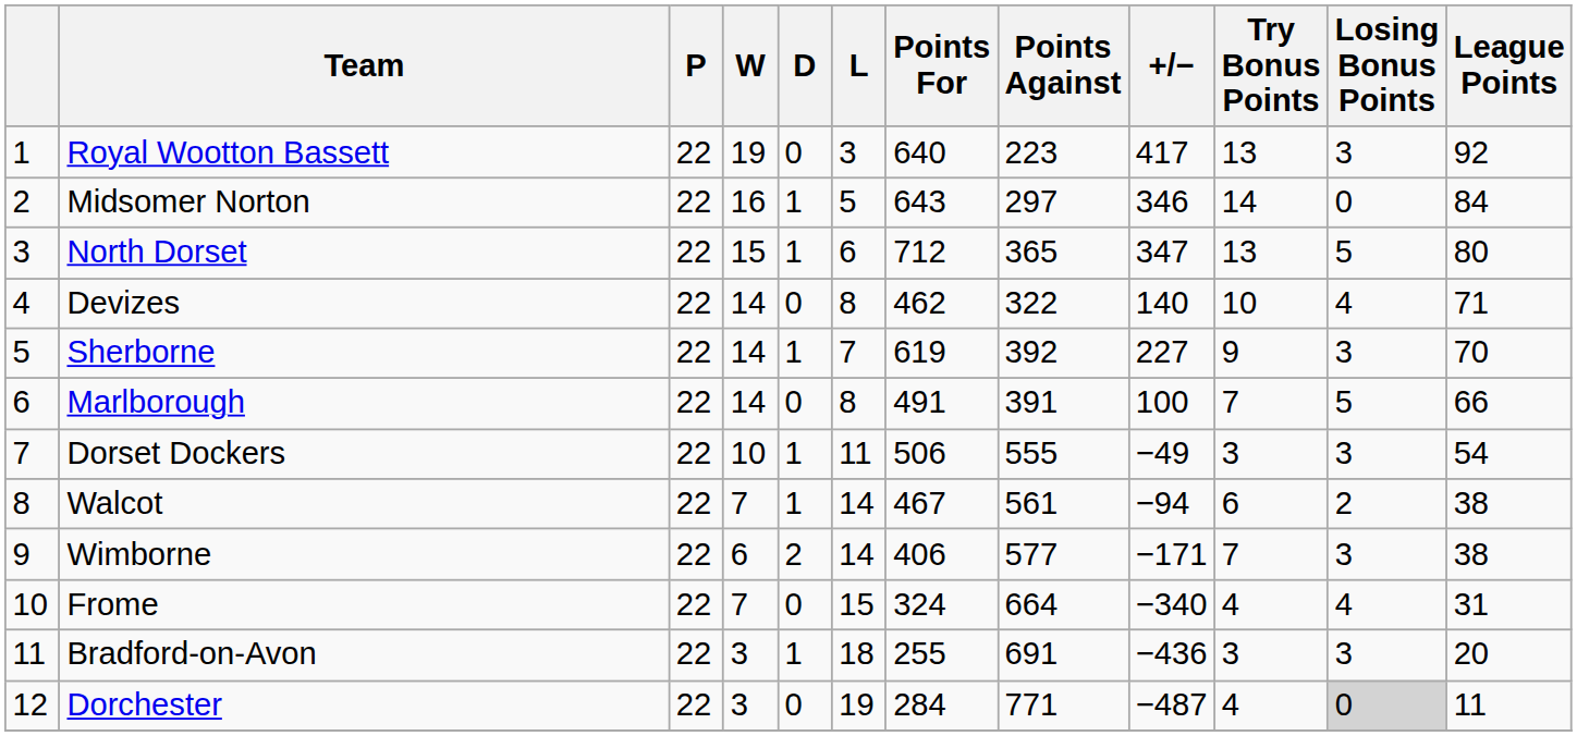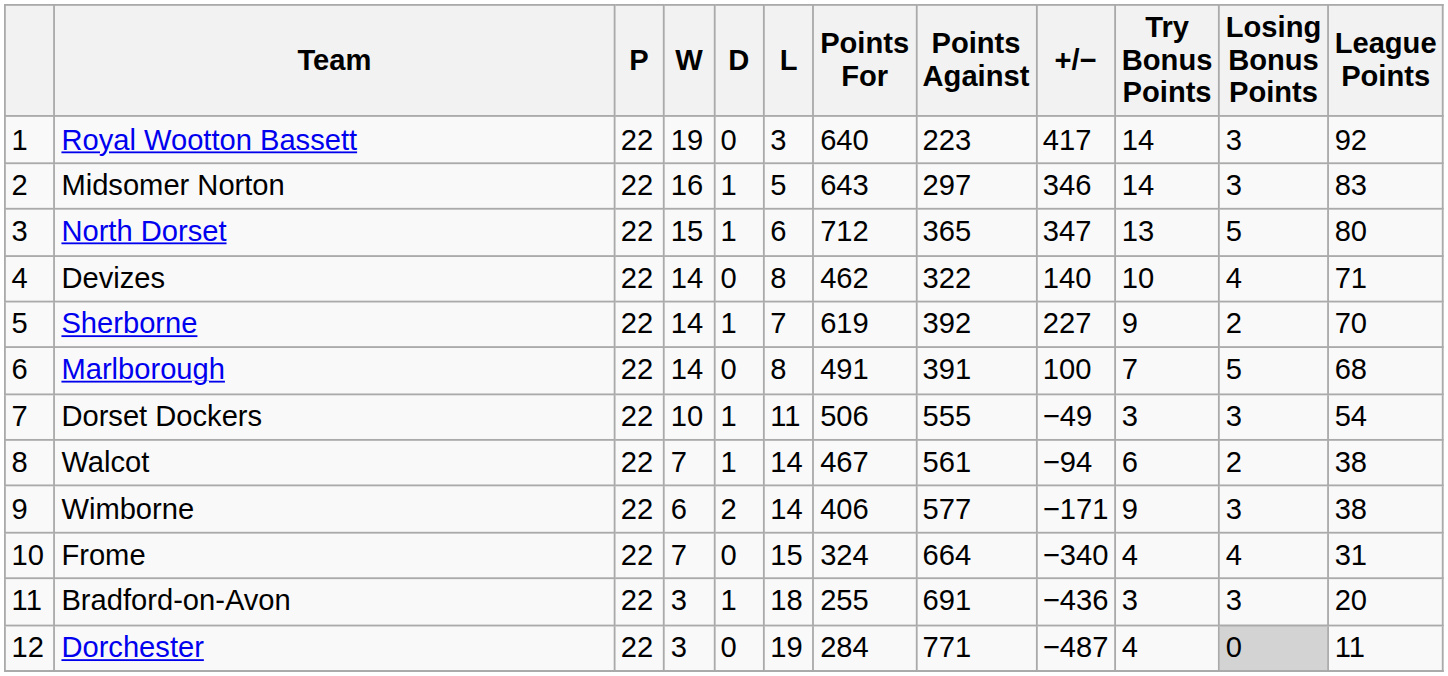Royal Wootton Bassett | Try Bonus Points: 13 -> 14
Midsomer Norton | Losing Bonus Points: 0 -> 3
Midsomer Norton | League Points: 84 -> 83
Sherborne | Losing Bonus Points: 3 -> 2
Marlborough | League Points: 66 -> 68
Wimborne | Try Bonus Points: 7 -> 9
